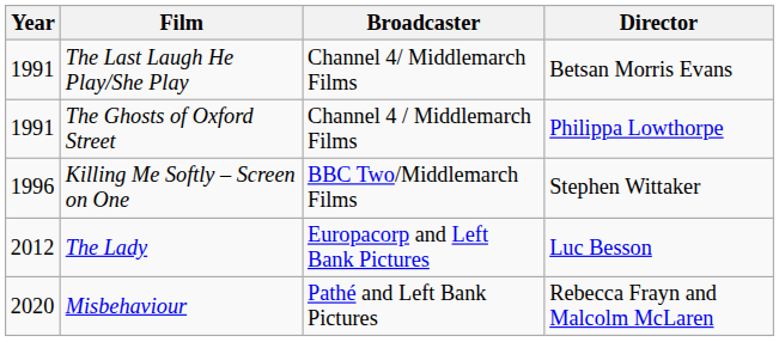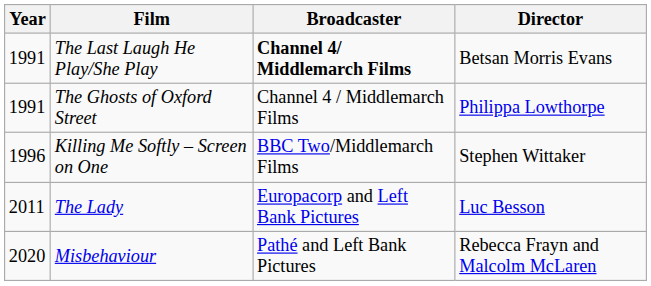The Last Laugh He Play/She Play | Broadcaster: normal -> bold
The Lady | Year: 2012 -> 2011
